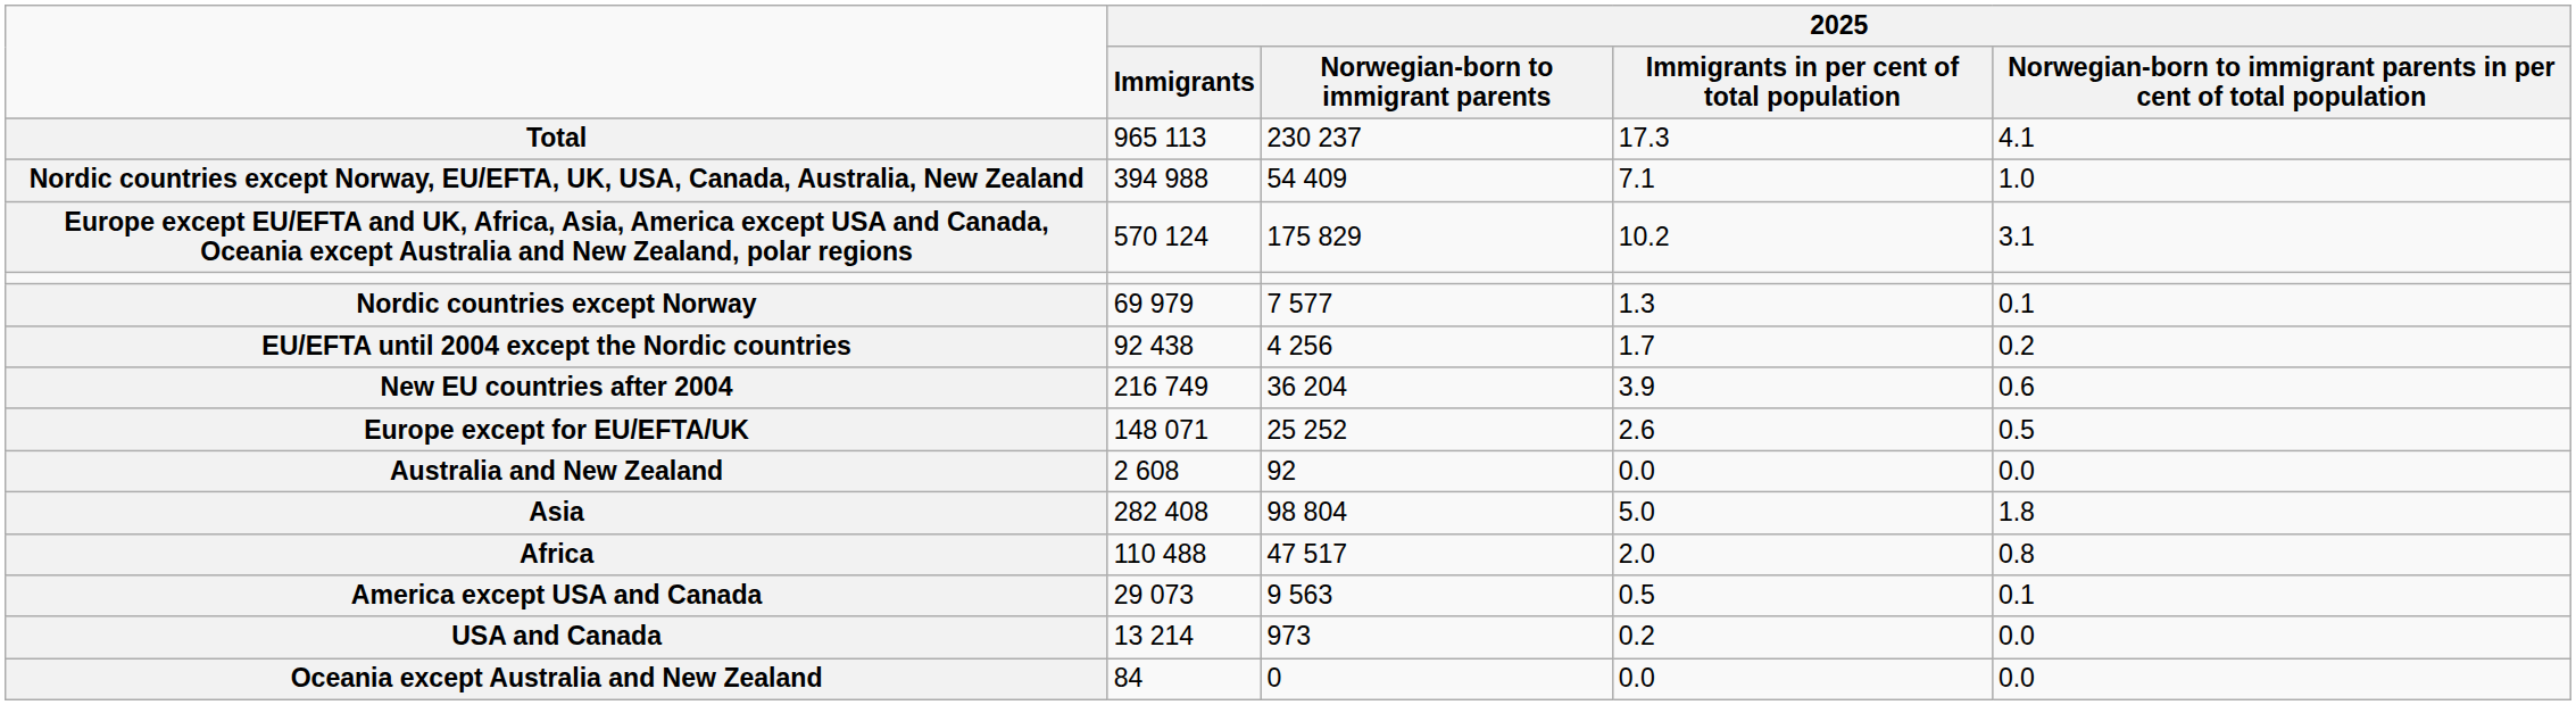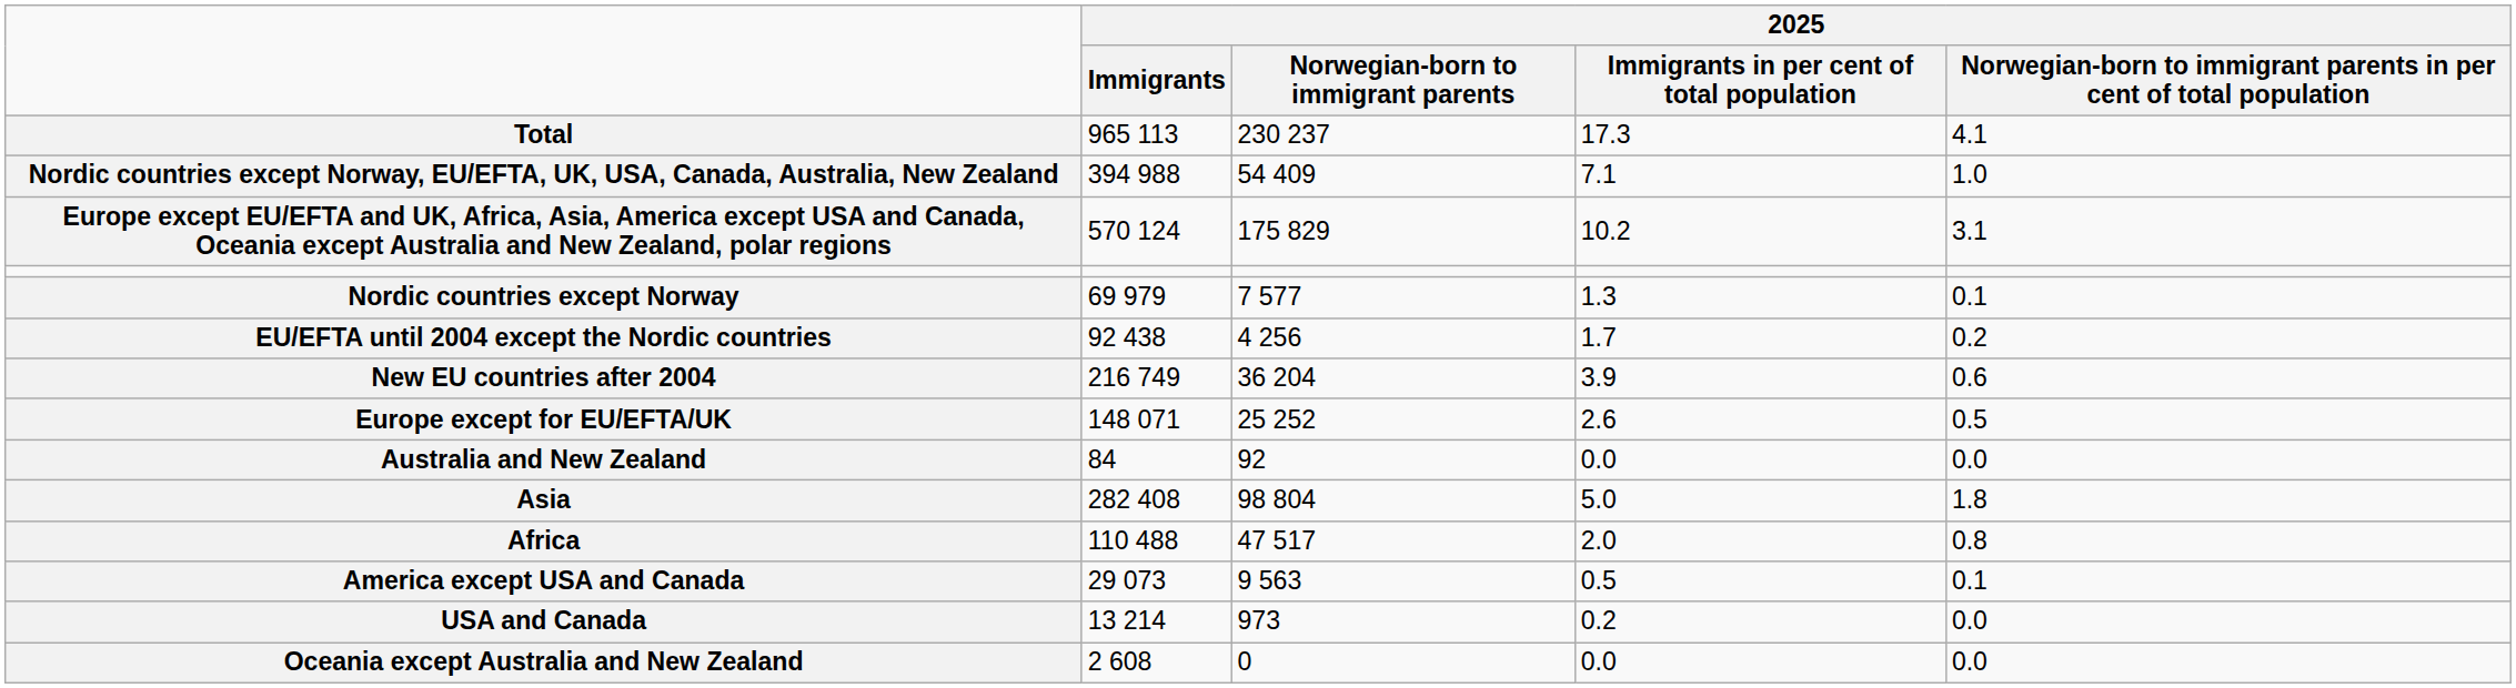Australia and New Zealand | 2025 / Immigrants: 2 608 -> 84
Oceania except Australia and New Zealand | 2025 / Immigrants: 84 -> 2 608
